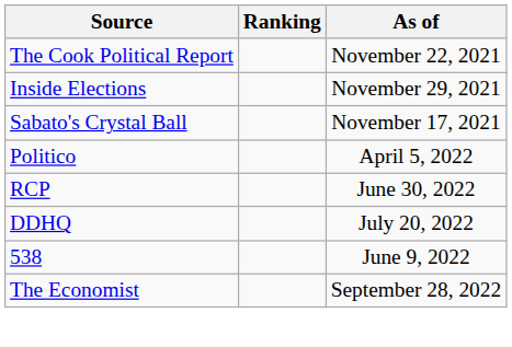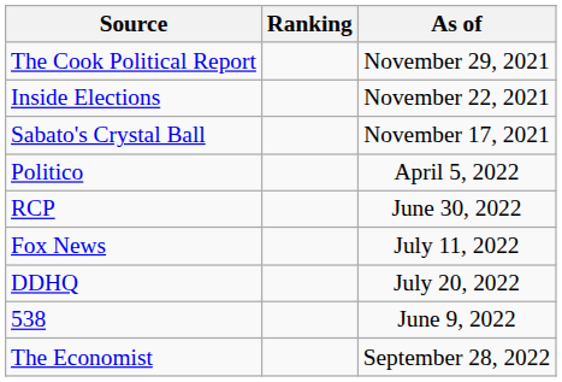The Cook Political Report | As of: November 22, 2021 -> November 29, 2021
Inside Elections | As of: November 29, 2021 -> November 22, 2021
+ row: Fox News | July 11, 2022
